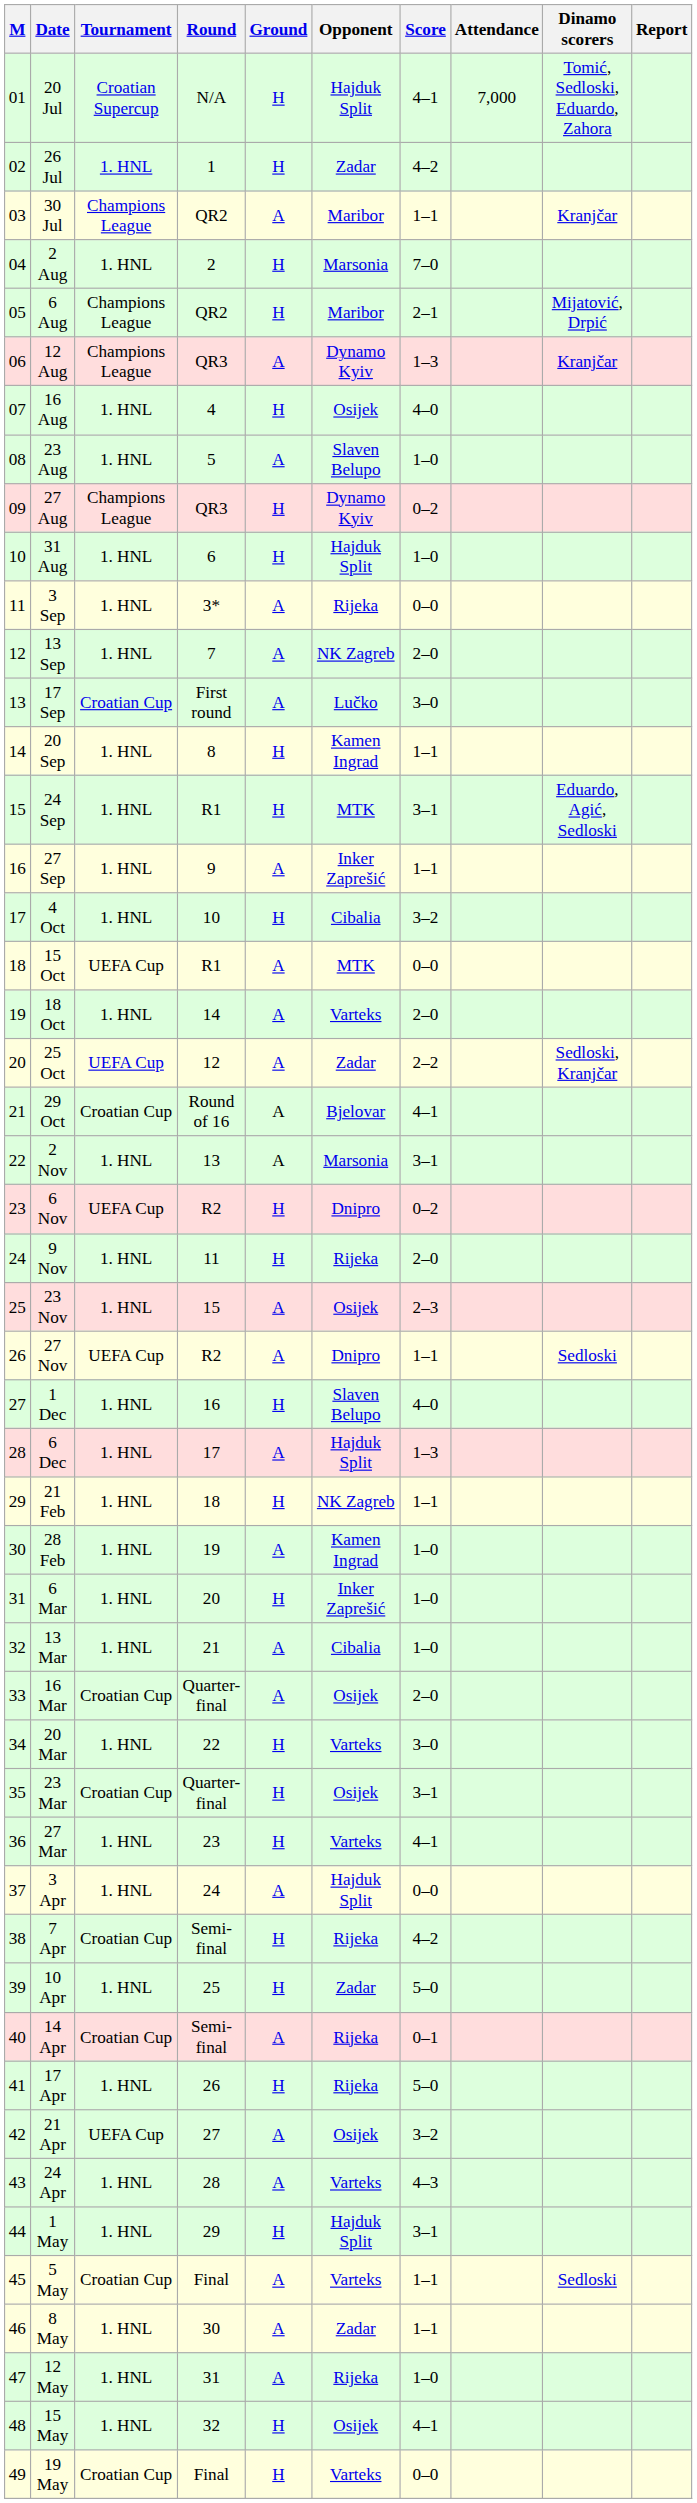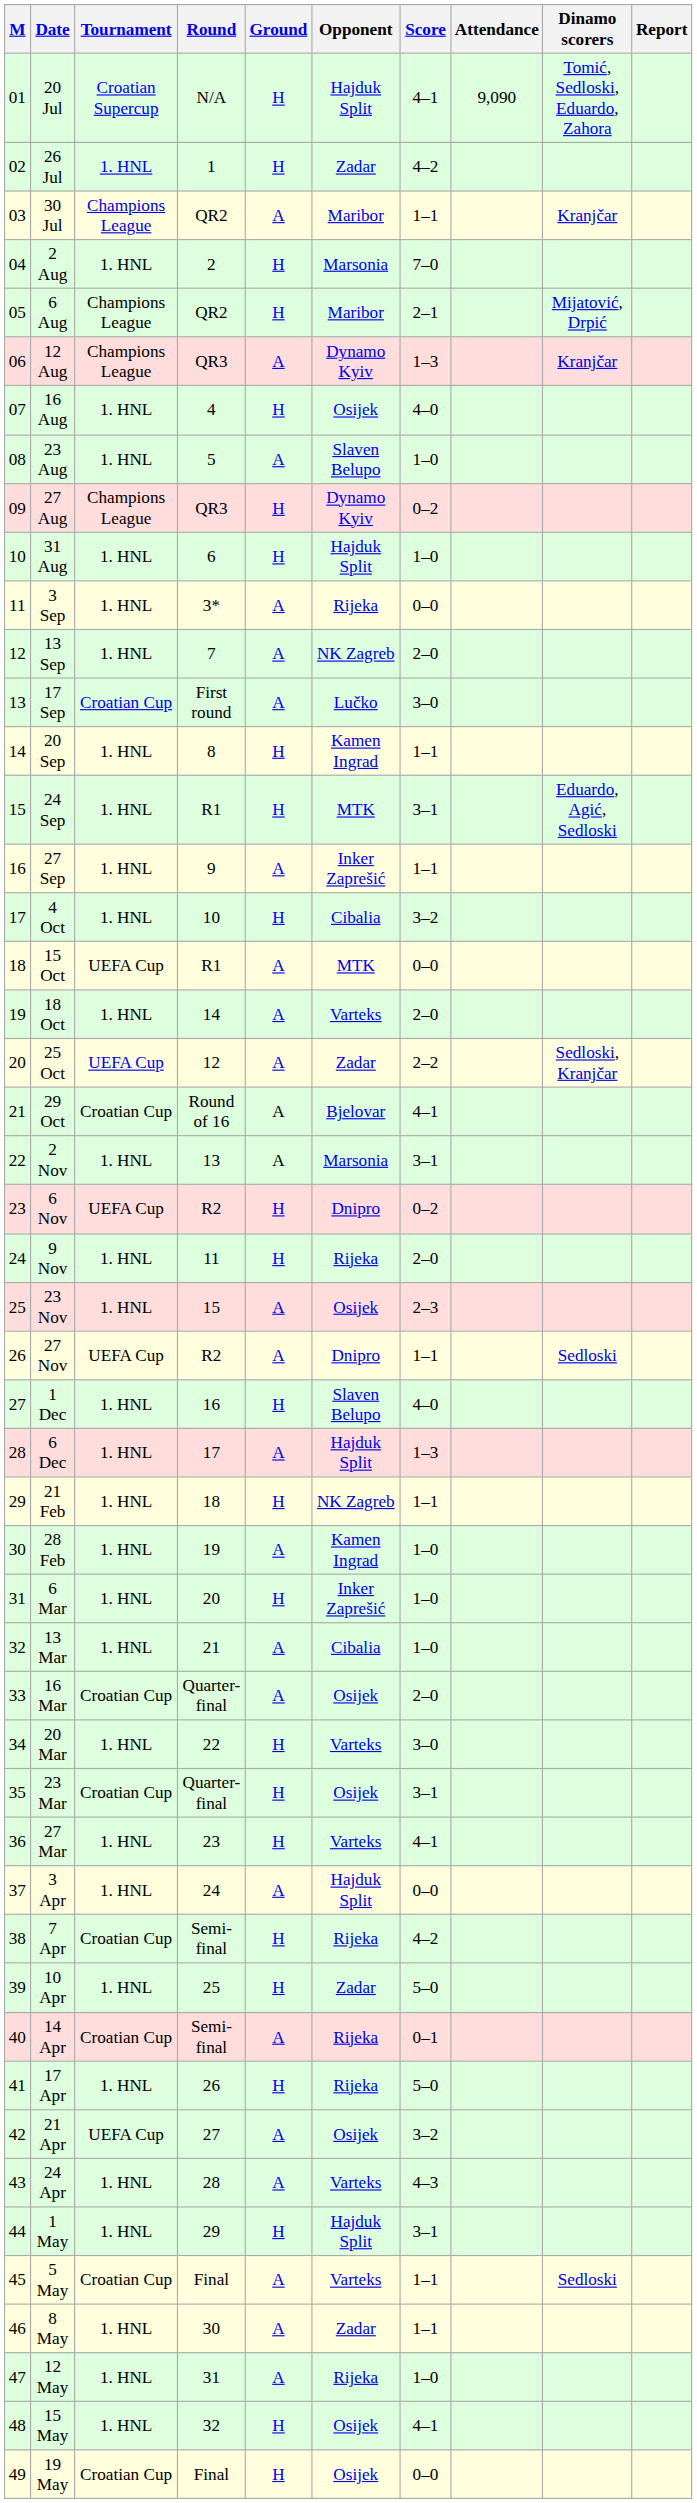20 Jul | Attendance: 7,000 -> 9,090
19 May | Opponent: Varteks -> Osijek
